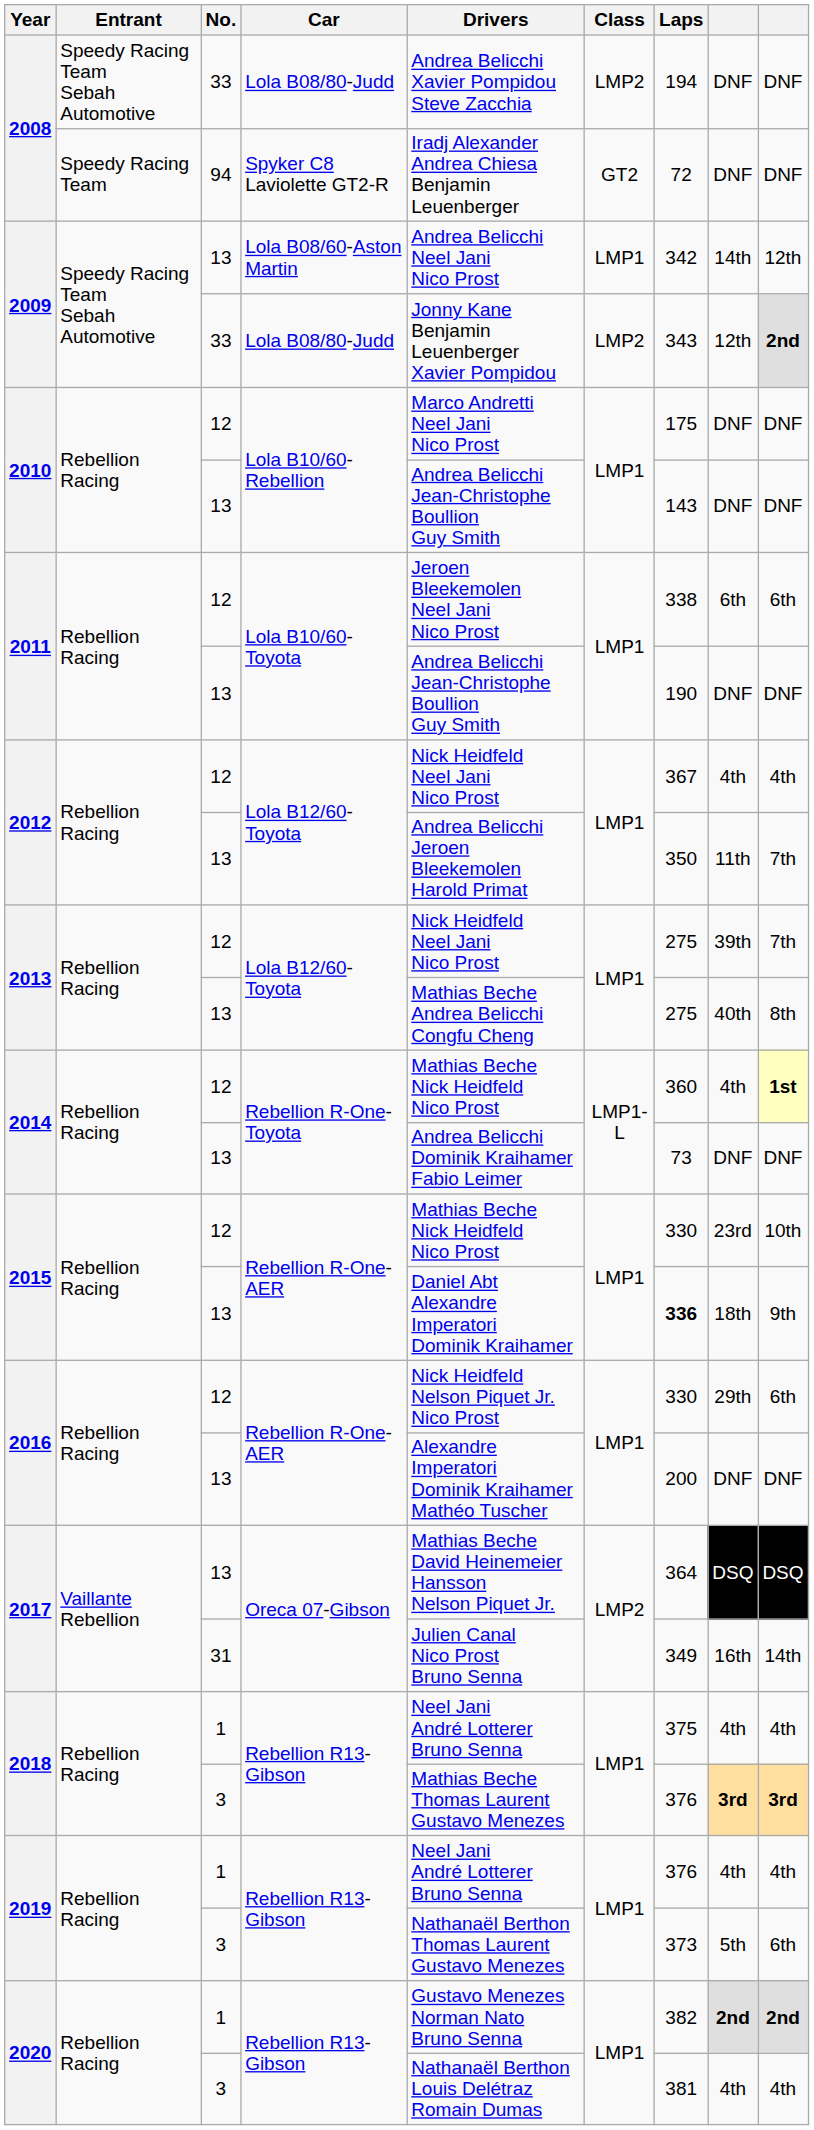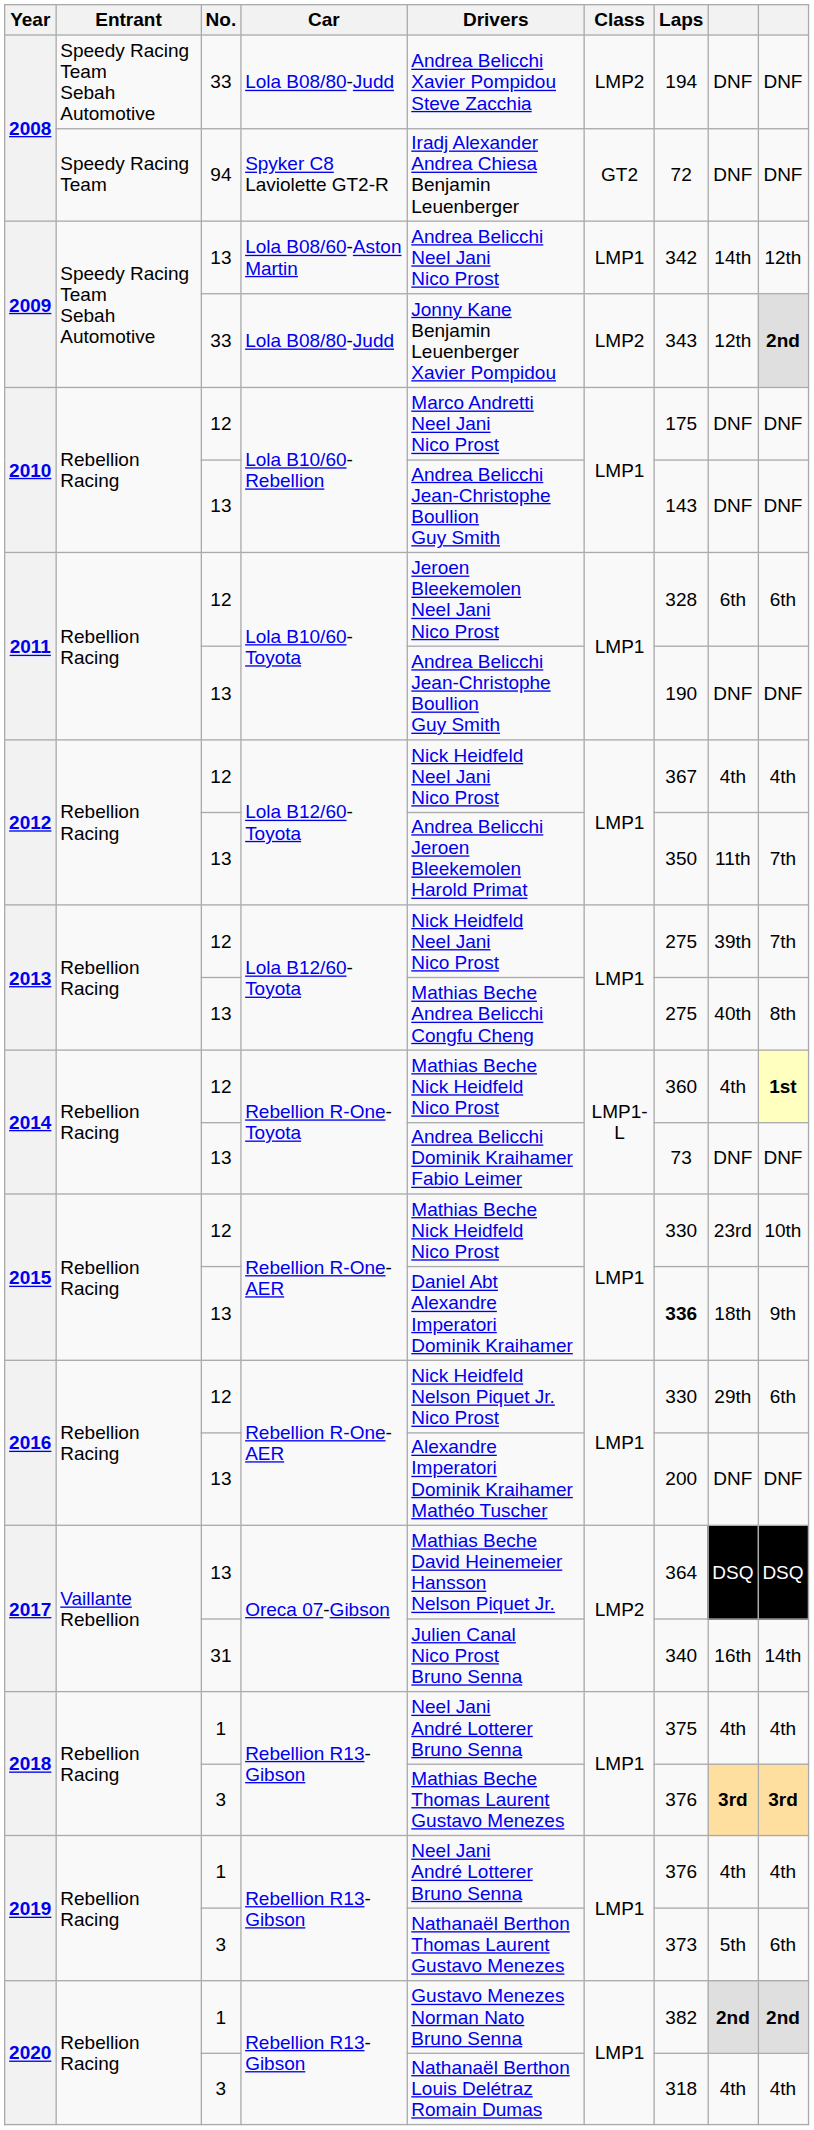2011 / 12 | Laps: 338 -> 328
2017 / 31 | Laps: 349 -> 340
2020 / 3 | Laps: 381 -> 318
